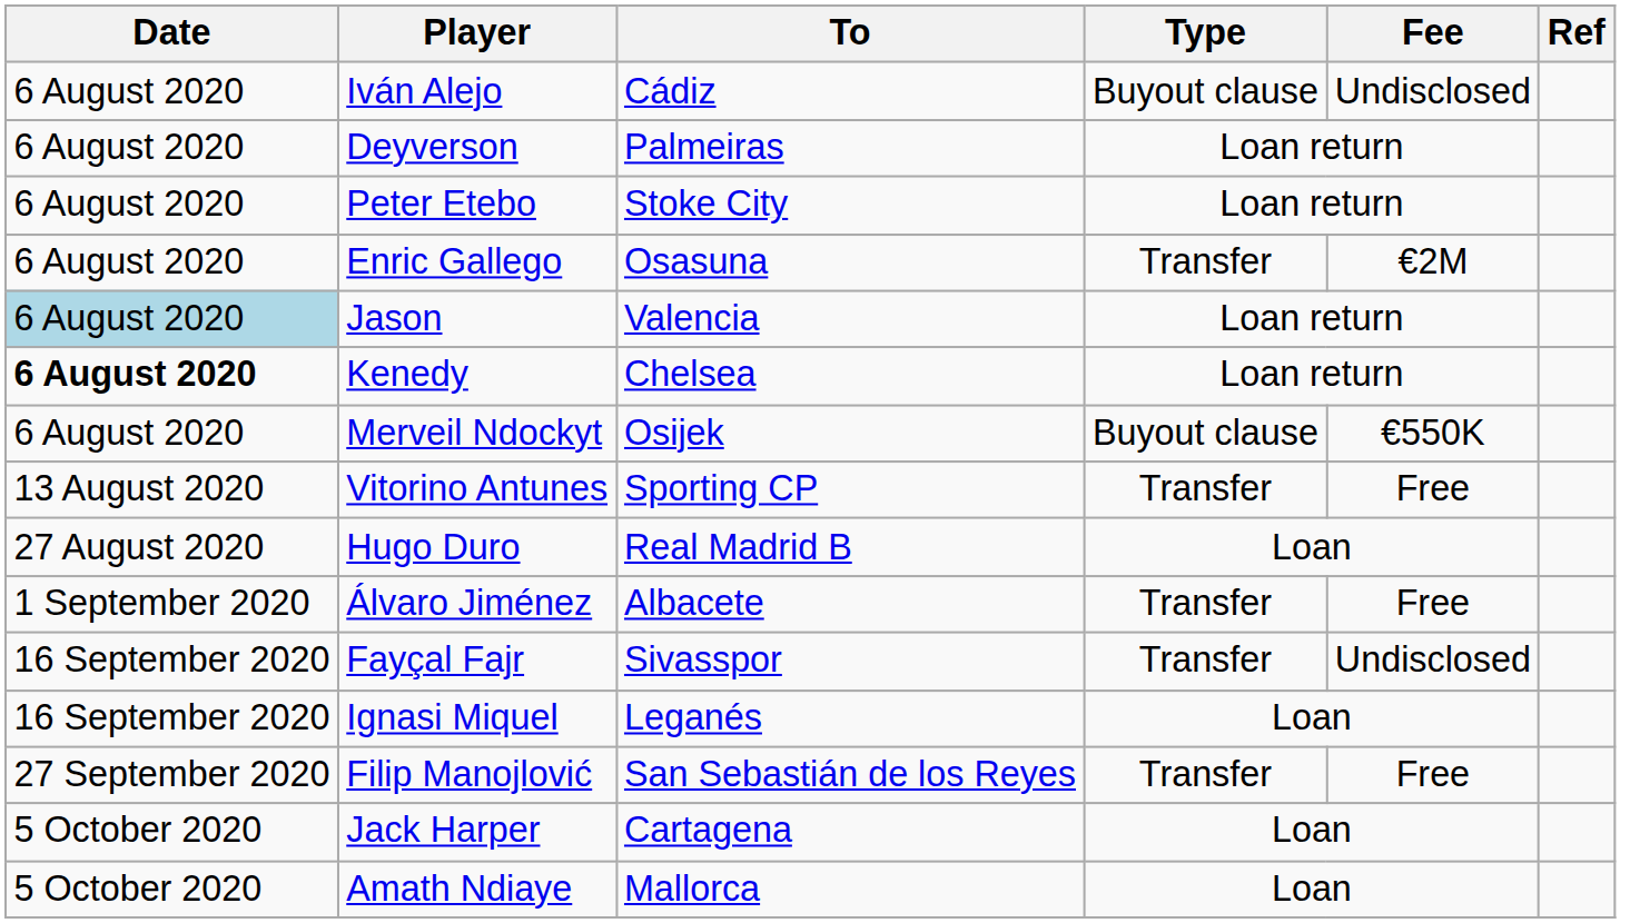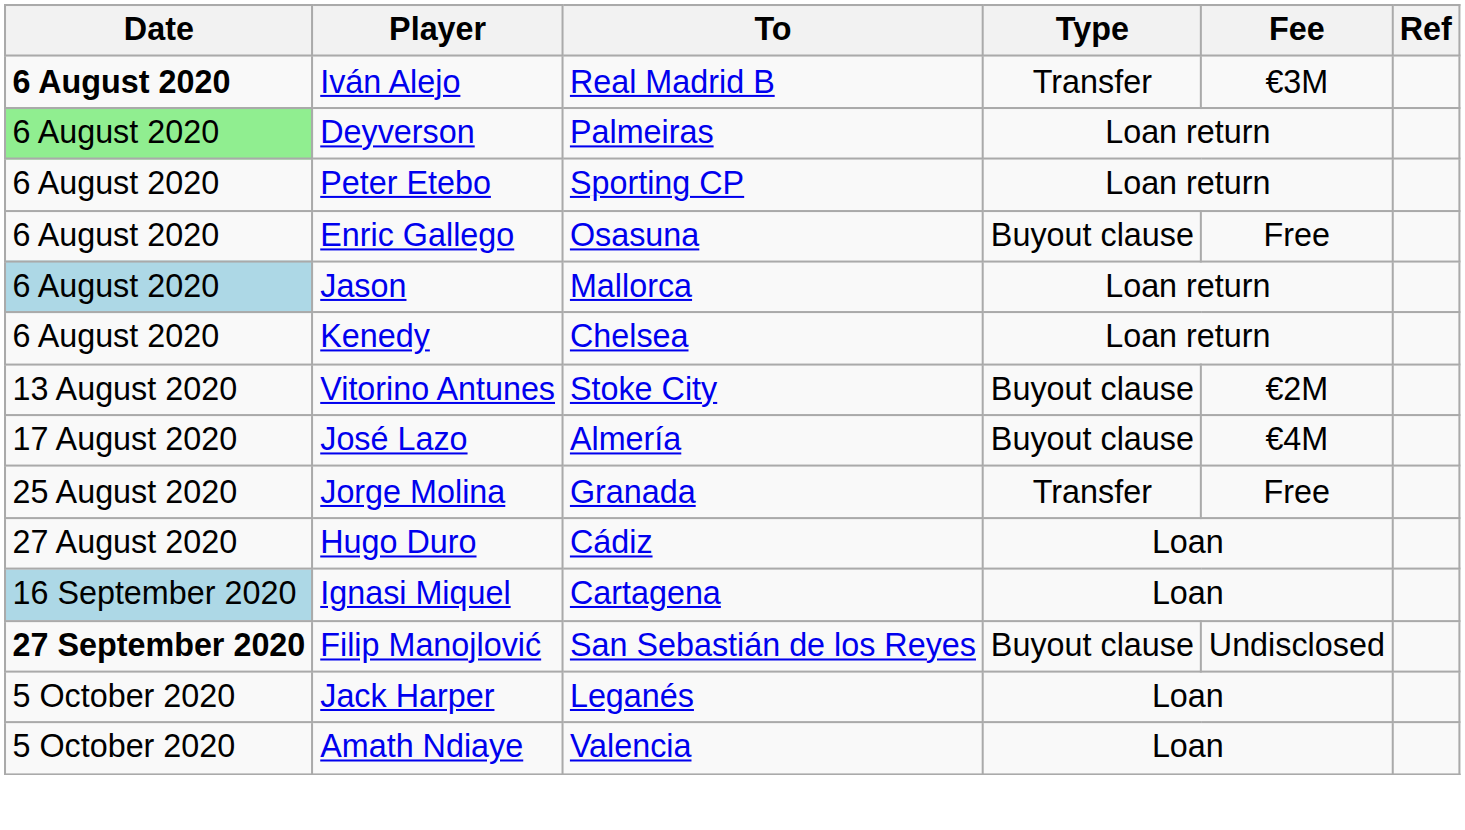Iván Alejo | Date: normal -> bold
Iván Alejo | To: Cádiz -> Real Madrid B
Iván Alejo | Type: Buyout clause -> Transfer
Iván Alejo | Fee: Undisclosed -> €3M
Deyverson | Date: no background -> lightgreen background
Peter Etebo | To: Stoke City -> Sporting CP
Enric Gallego | Type: Transfer -> Buyout clause
Enric Gallego | Fee: €2M -> Free
Jason | To: Valencia -> Mallorca
Kenedy | Date: bold -> normal
- row: 6 August 2020 | Merveil Ndockyt | Osijek | Buyout clause | €550K
Vitorino Antunes | To: Sporting CP -> Stoke City
Vitorino Antunes | Type: Transfer -> Buyout clause
Vitorino Antunes | Fee: Free -> €2M
+ row: 17 August 2020 | José Lazo | Almería | Buyout clause | €4M
+ row: 25 August 2020 | Jorge Molina | Granada | Transfer | Free
Hugo Duro | To: Real Madrid B -> Cádiz
- row: 1 September 2020 | Álvaro Jiménez | Albacete | Transfer | Free
- row: 16 September 2020 | Fayçal Fajr | Sivasspor | Transfer | Undisclosed
Ignasi Miquel | Date: no background -> lightblue background
Ignasi Miquel | To: Leganés -> Cartagena
Filip Manojlović | Date: normal -> bold
Filip Manojlović | Type: Transfer -> Buyout clause
Filip Manojlović | Fee: Free -> Undisclosed
Jack Harper | To: Cartagena -> Leganés
Amath Ndiaye | To: Mallorca -> Valencia
